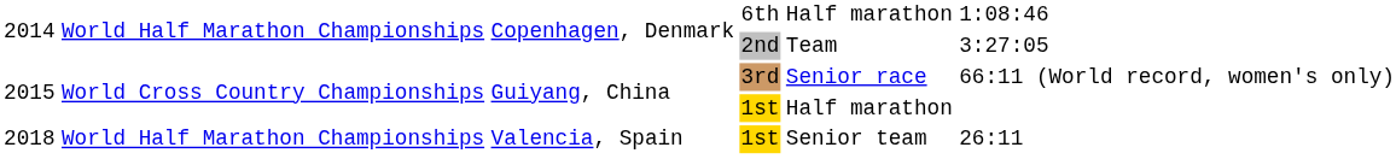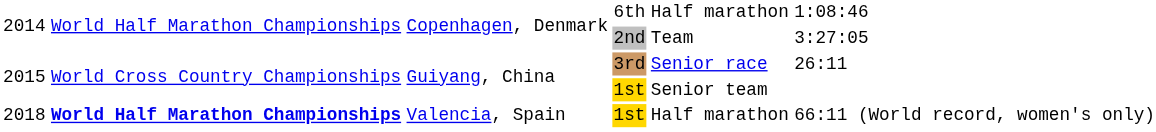2015 / 3rd | column 6: 66:11 (World record, women's only) -> 26:11
2015 / 1st | column 5: Half marathon -> Senior team
2018 | column 2: normal -> bold
2018 | column 5: Senior team -> Half marathon
2018 | column 6: 26:11 -> 66:11 (World record, women's only)
